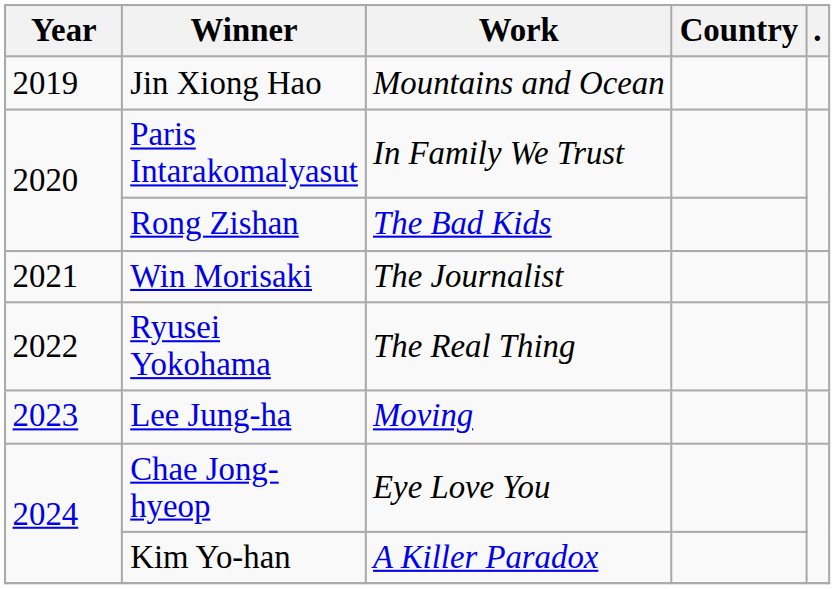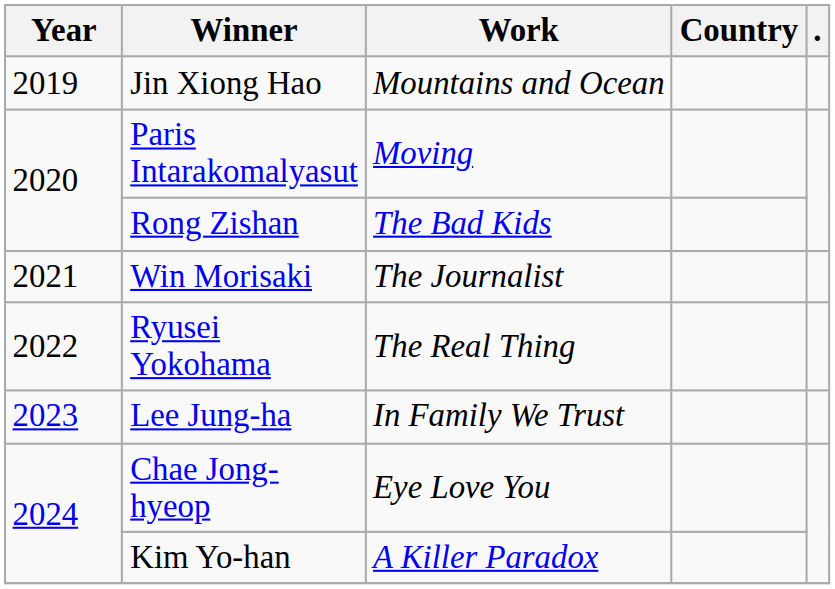Paris Intarakomalyasut | Work: In Family We Trust -> Moving
Lee Jung-ha | Work: Moving -> In Family We Trust
